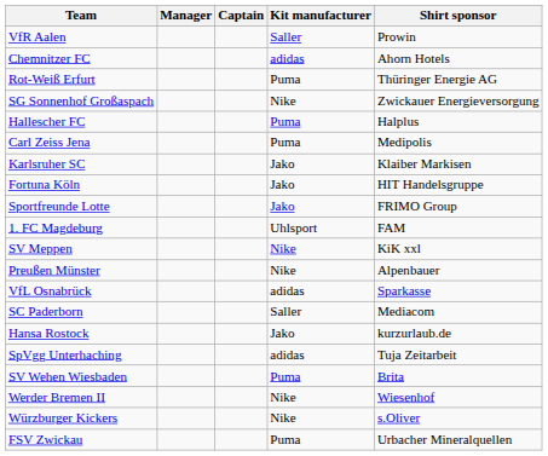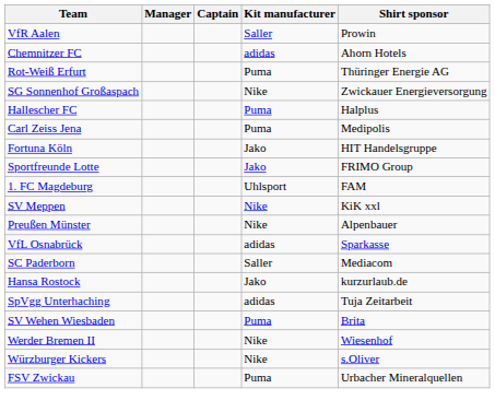- row: Karlsruher SC | Jako | Klaiber Markisen
